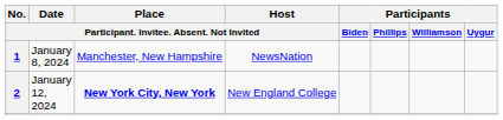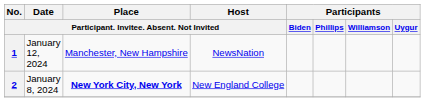1 | Date / Participant. Invitee. Absent. Not Invited: January 8, 2024 -> January 12, 2024
2 | Date / Participant. Invitee. Absent. Not Invited: January 12, 2024 -> January 8, 2024
